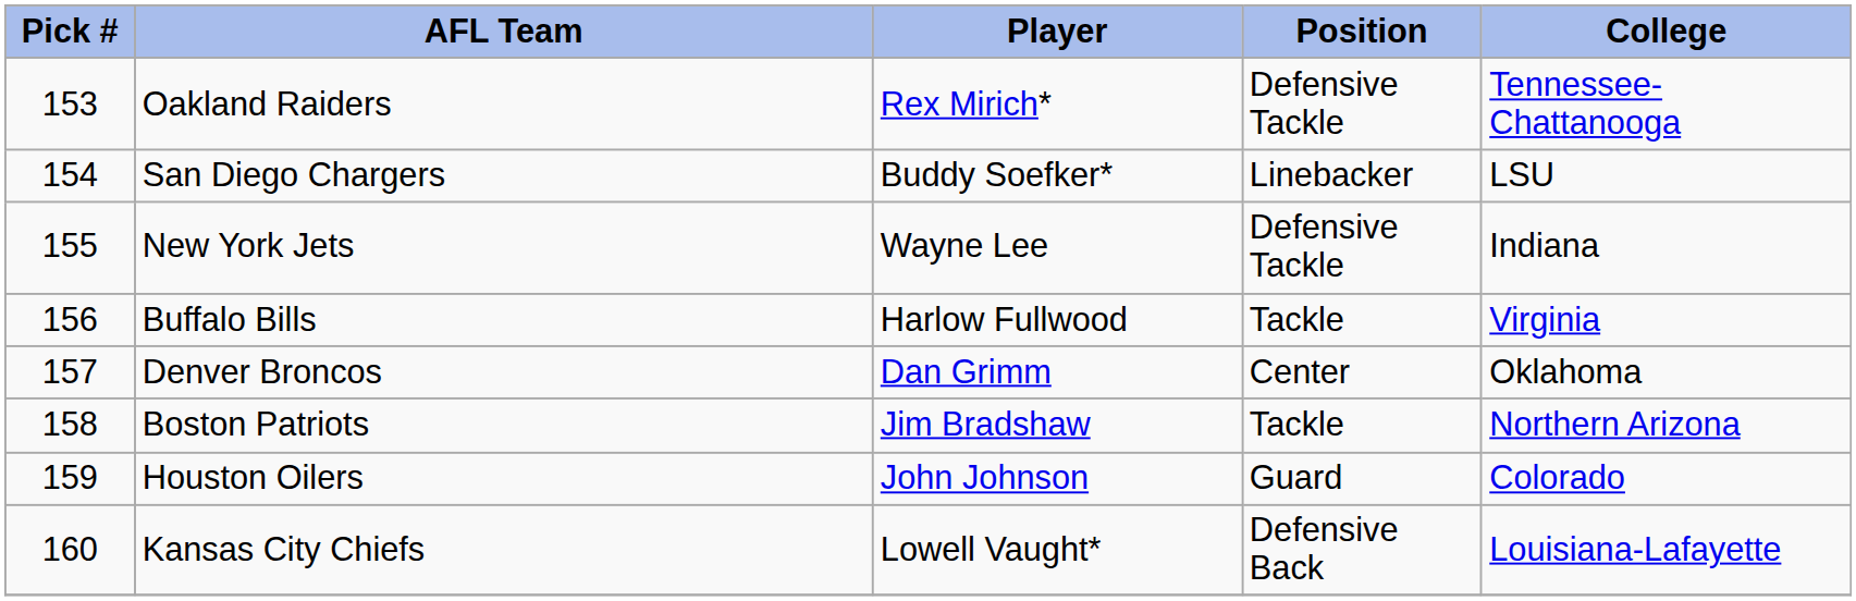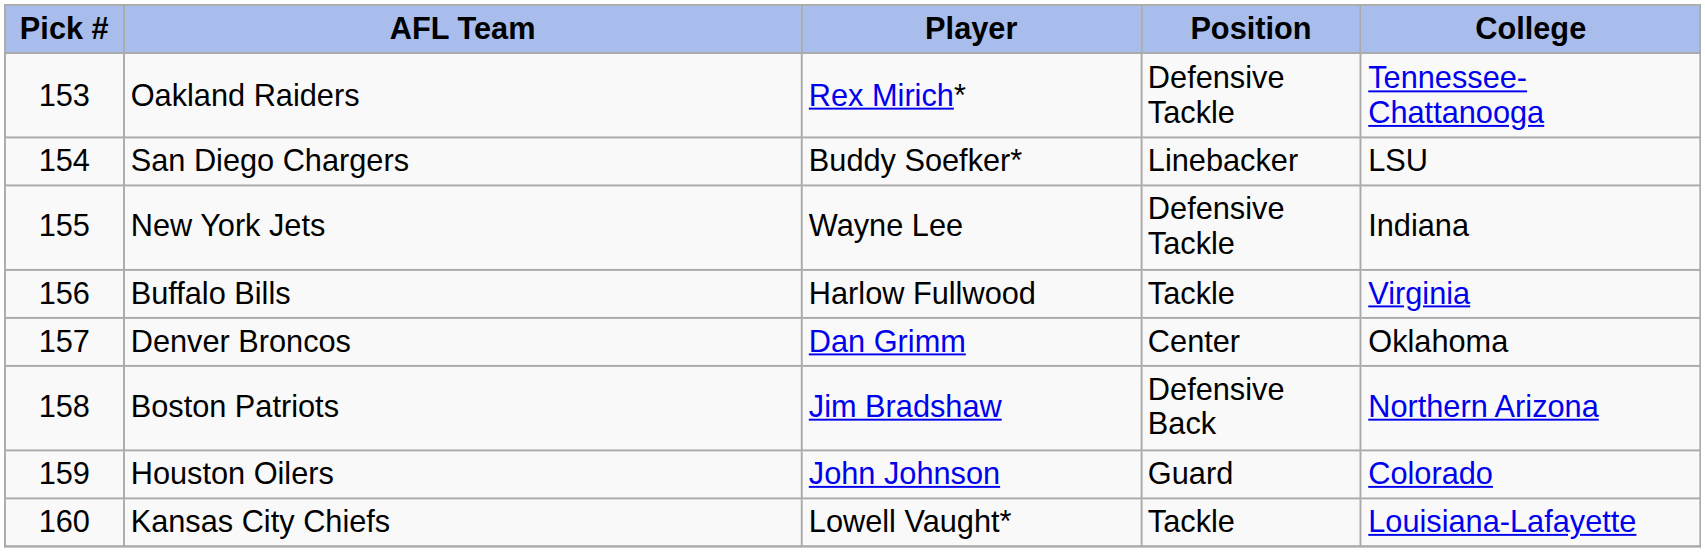Boston Patriots | Position: Tackle -> Defensive Back
Kansas City Chiefs | Position: Defensive Back -> Tackle
